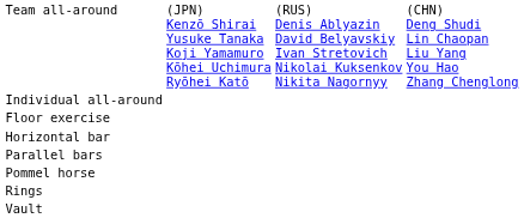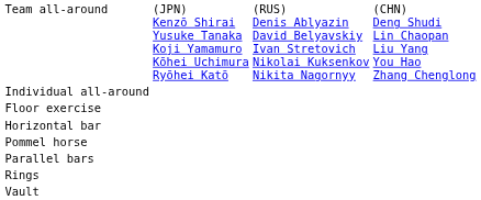rows swapped: Parallel bars <-> Pommel horse
